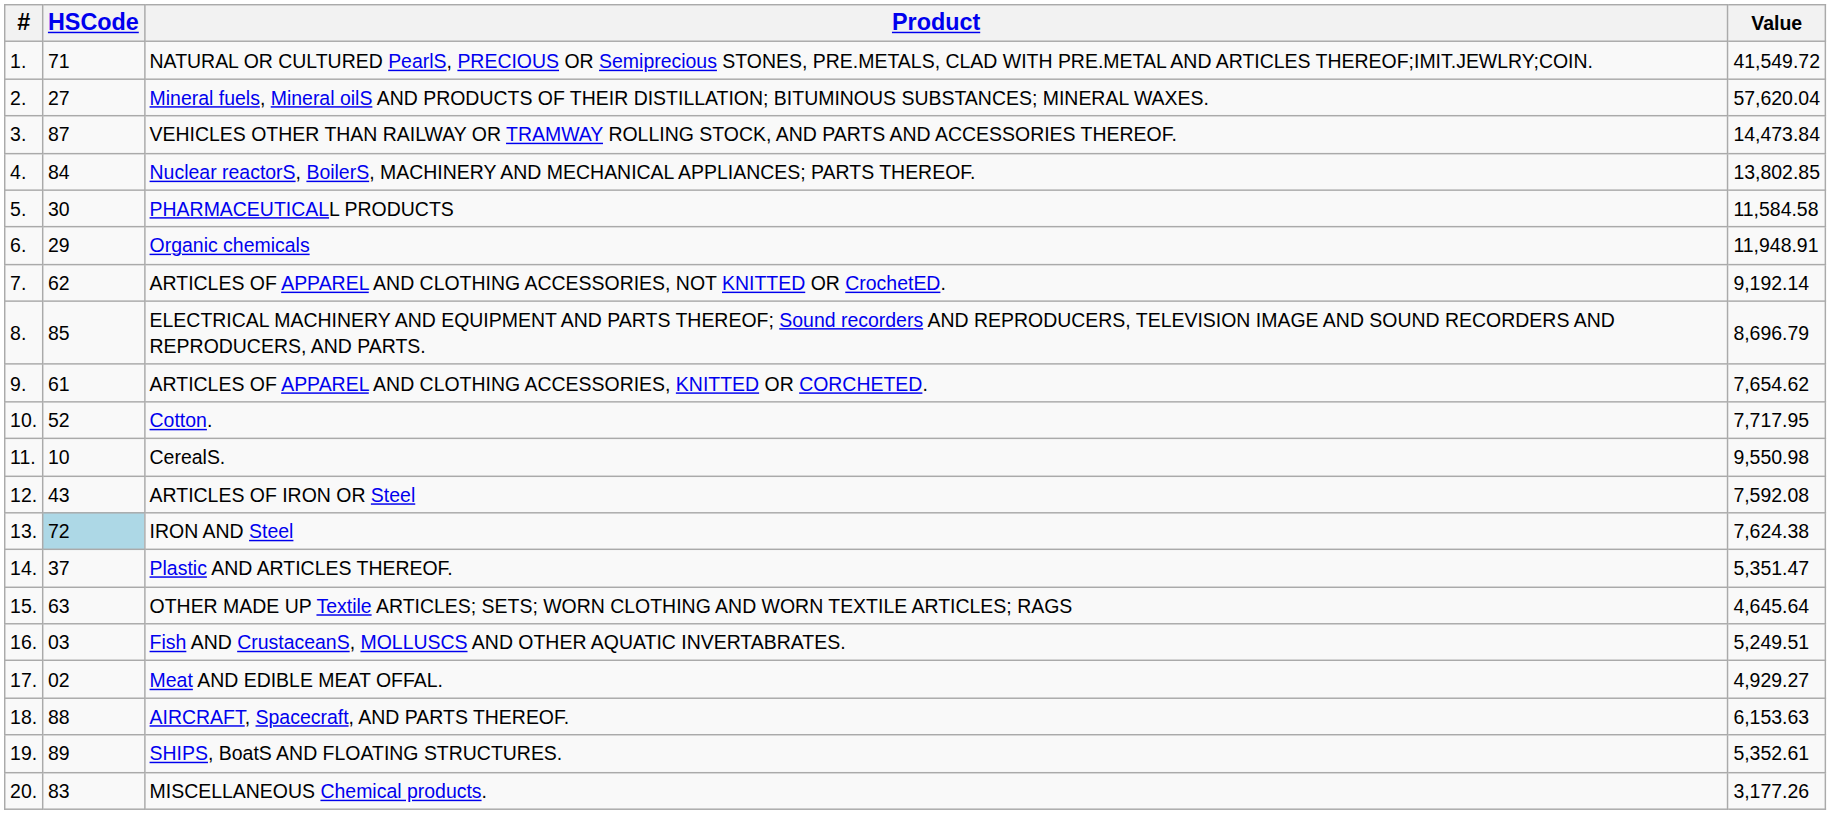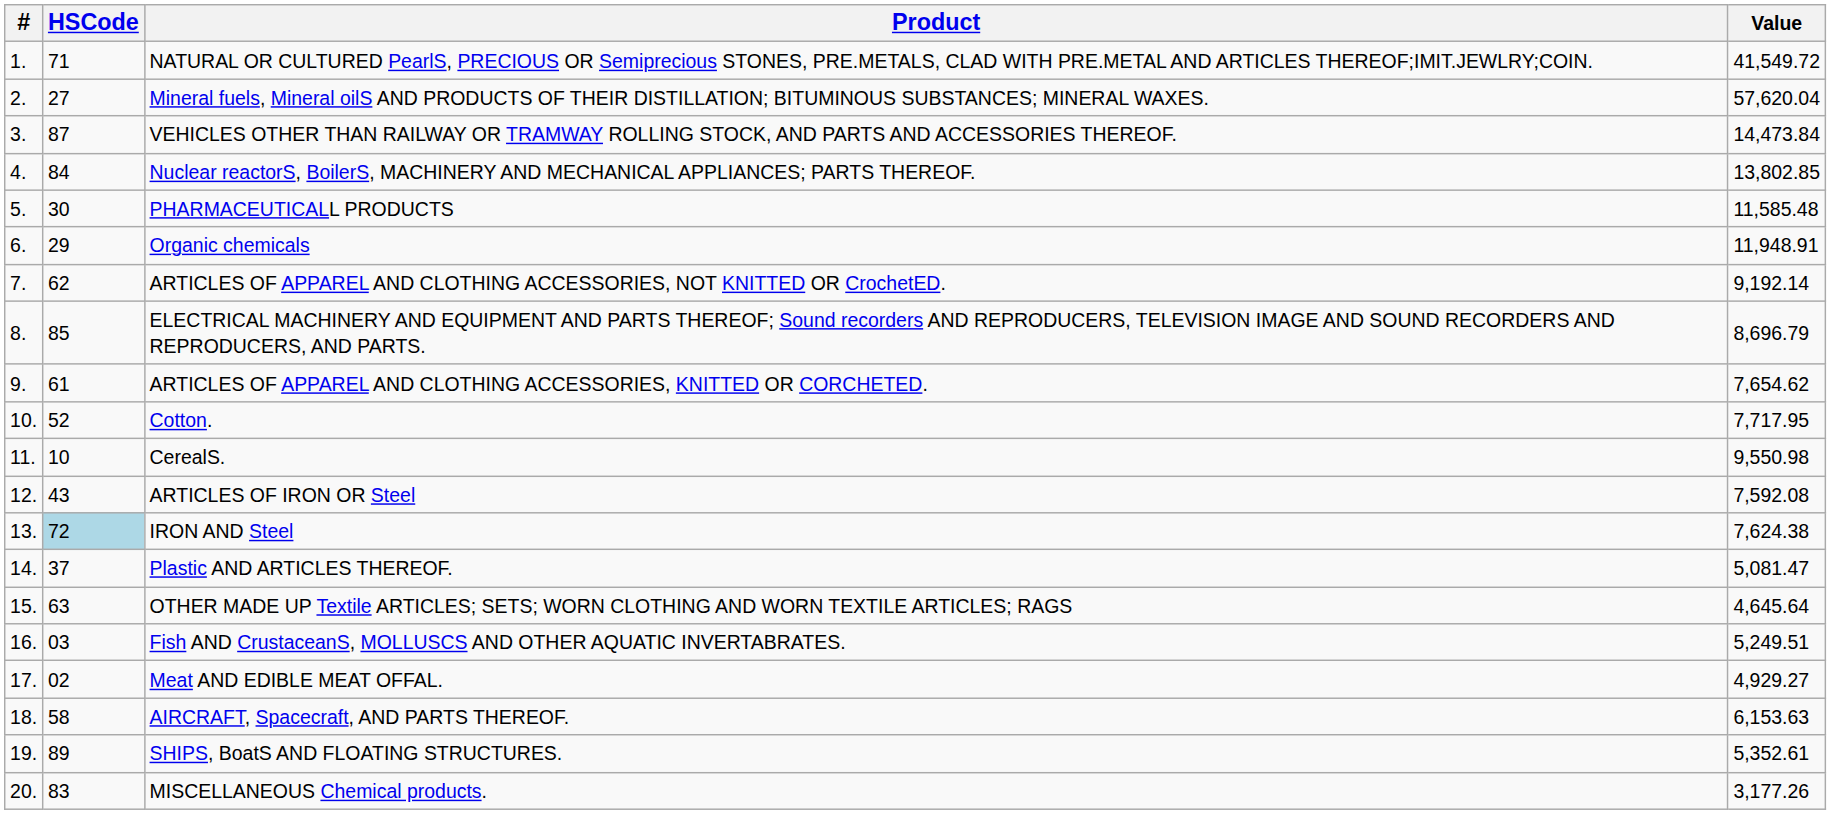PHARMACEUTICALL PRODUCTS | Value: 11,584.58 -> 11,585.48
Plastic AND ARTICLES THEREOF. | Value: 5,351.47 -> 5,081.47
AIRCRAFT, Spacecraft, AND PARTS THEREOF. | HSCode: 88 -> 58
